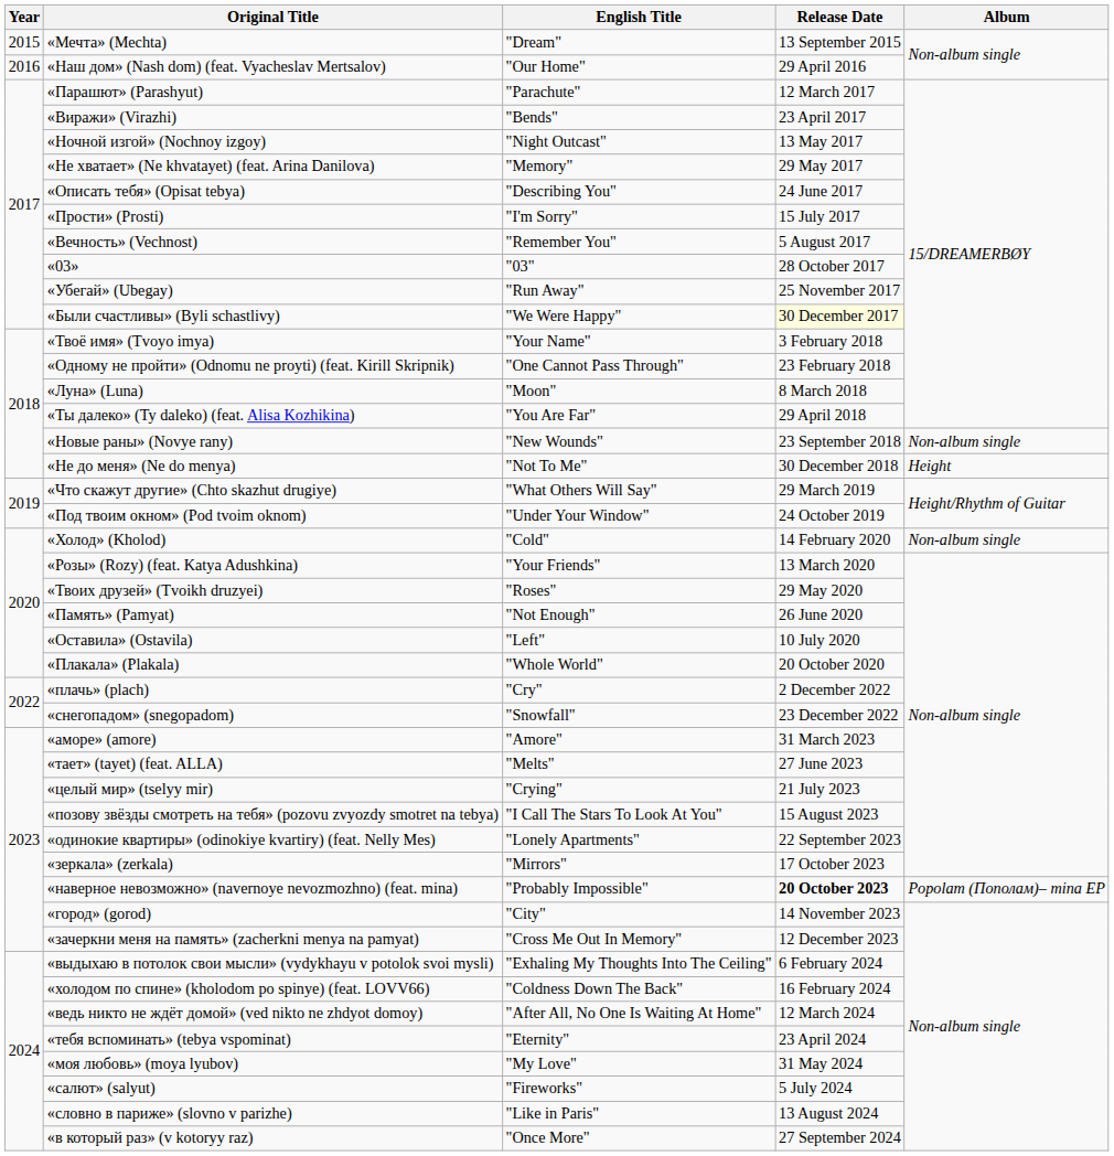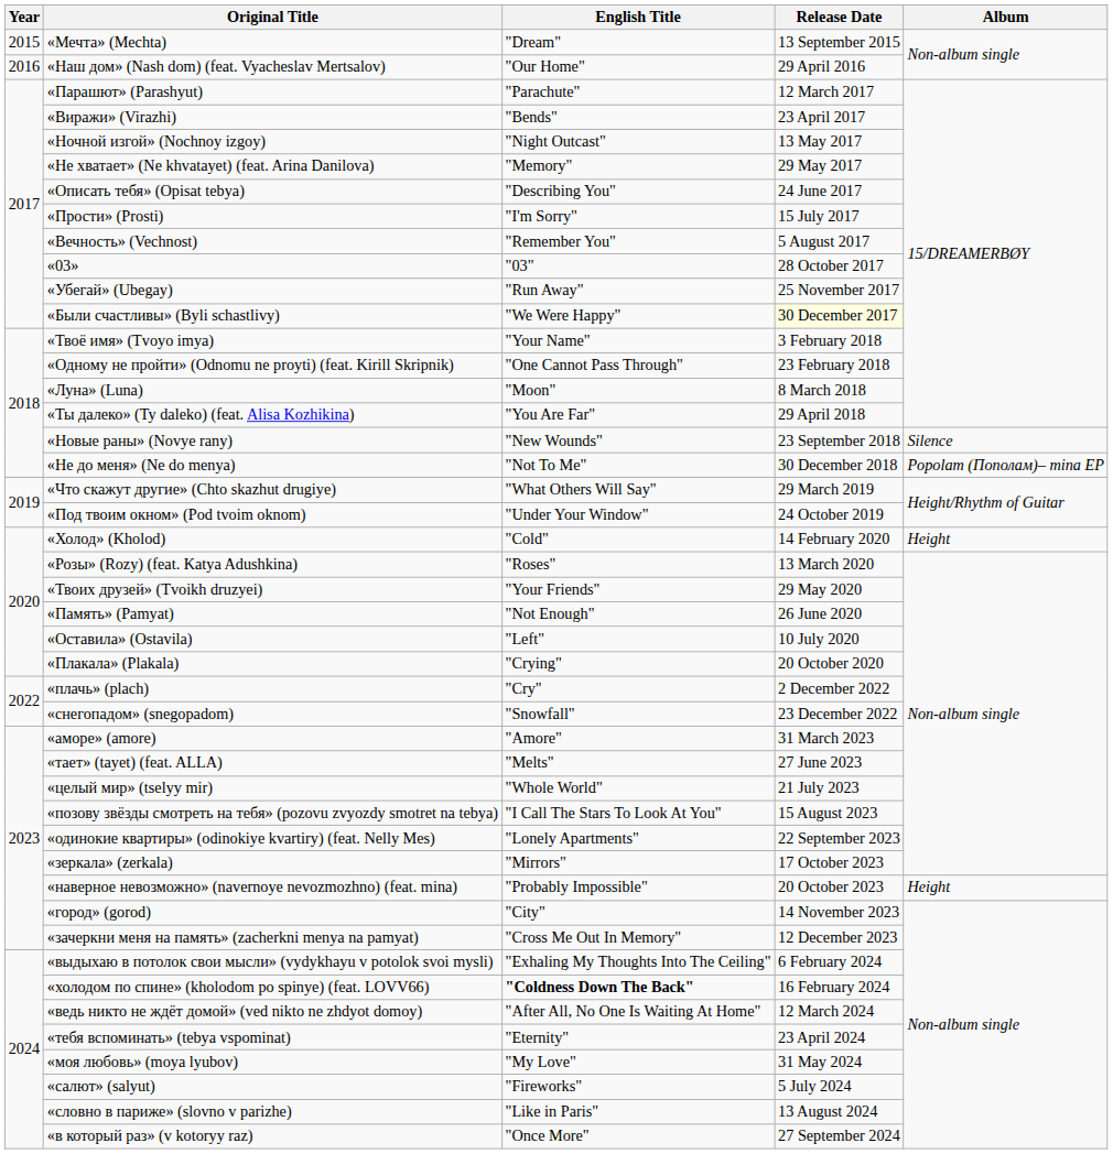«Новые раны» (Novye rany) | Album: Non-album single -> Silence
«Не до меня» (Ne do menya) | Album: Height -> Popolam (Пополам)– mina EP
«Холод» (Kholod) | Album: Non-album single -> Height
«Розы» (Rozy) (feat. Katya Adushkina) | English Title: "Your Friends" -> "Roses"
«Твоих друзей» (Tvoikh druzyei) | English Title: "Roses" -> "Your Friends"
«Плакала» (Plakala) | English Title: "Whole World" -> "Crying"
«целый мир» (tselyy mir) | English Title: "Crying" -> "Whole World"
«наверное невозможно» (navernoye nevozmozhno) (feat. mina) | Release Date: bold -> normal
«наверное невозможно» (navernoye nevozmozhno) (feat. mina) | Album: Popolam (Пополам)– mina EP -> Height
«холодом по спине» (kholodom po spinye) (feat. LOVV66) | English Title: normal -> bold
